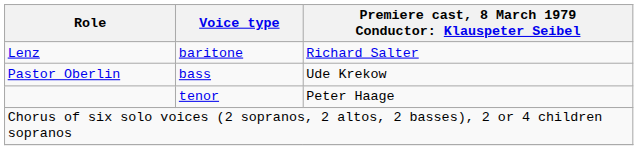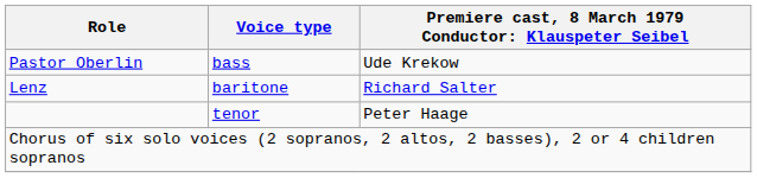rows swapped: Lenz <-> Pastor Oberlin
